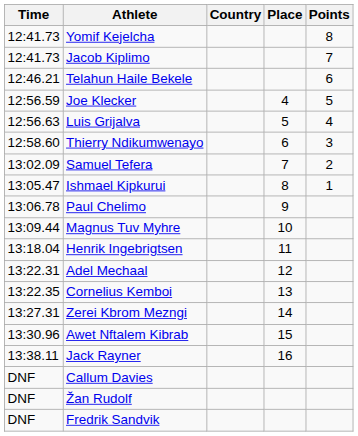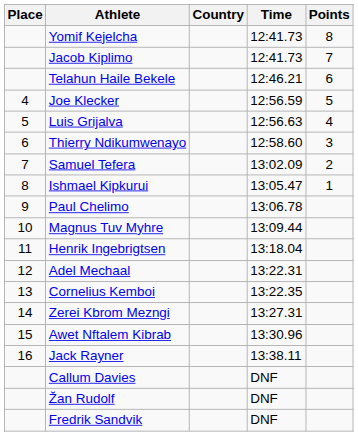columns swapped: Place <-> Time
